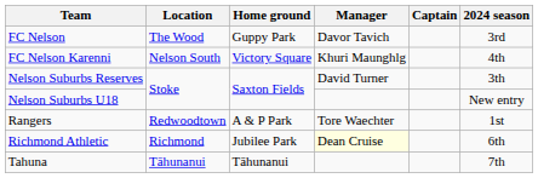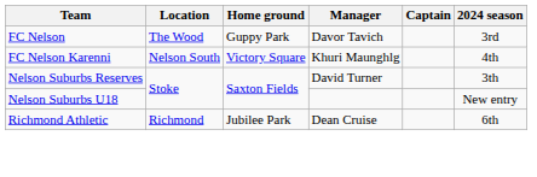- row: Rangers | Redwoodtown | A & P Park | Tore Waechter | 1st
Richmond Athletic | Manager: lightyellow background -> no background
- row: Tahuna | Tāhunanui | Tāhunanui | 7th
